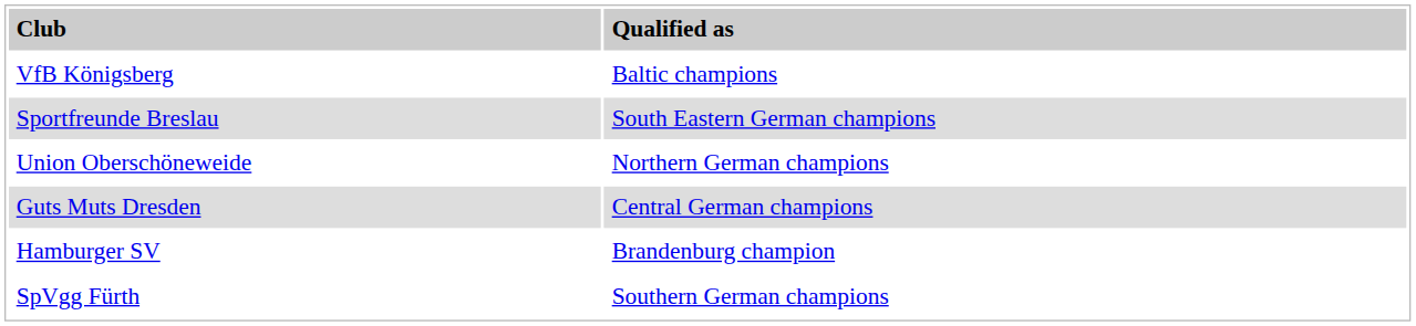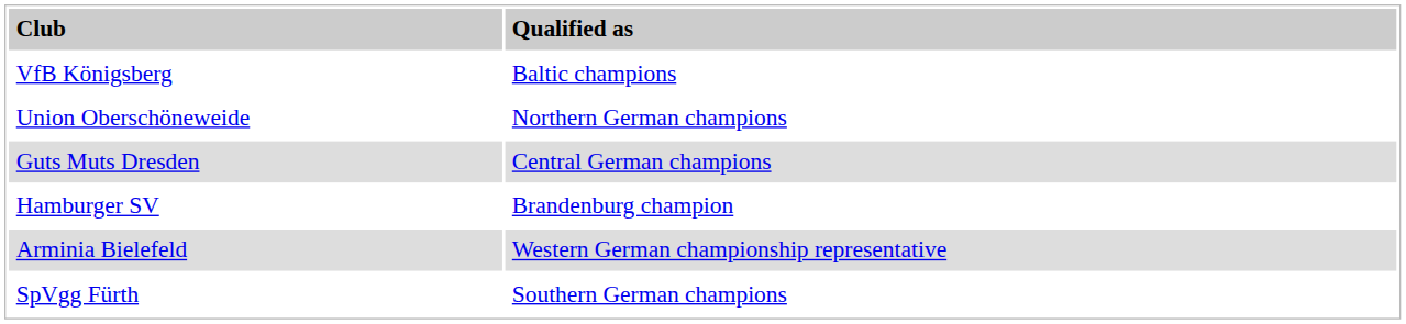- row: Sportfreunde Breslau | South Eastern German champions
+ row: Arminia Bielefeld | Western German championship representative
